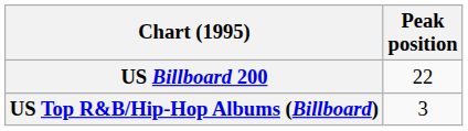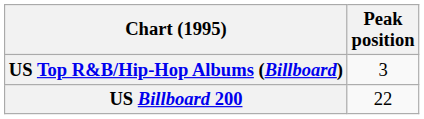rows swapped: US Billboard 200 <-> US Top R&B/Hip-Hop Albums (Billboard)
